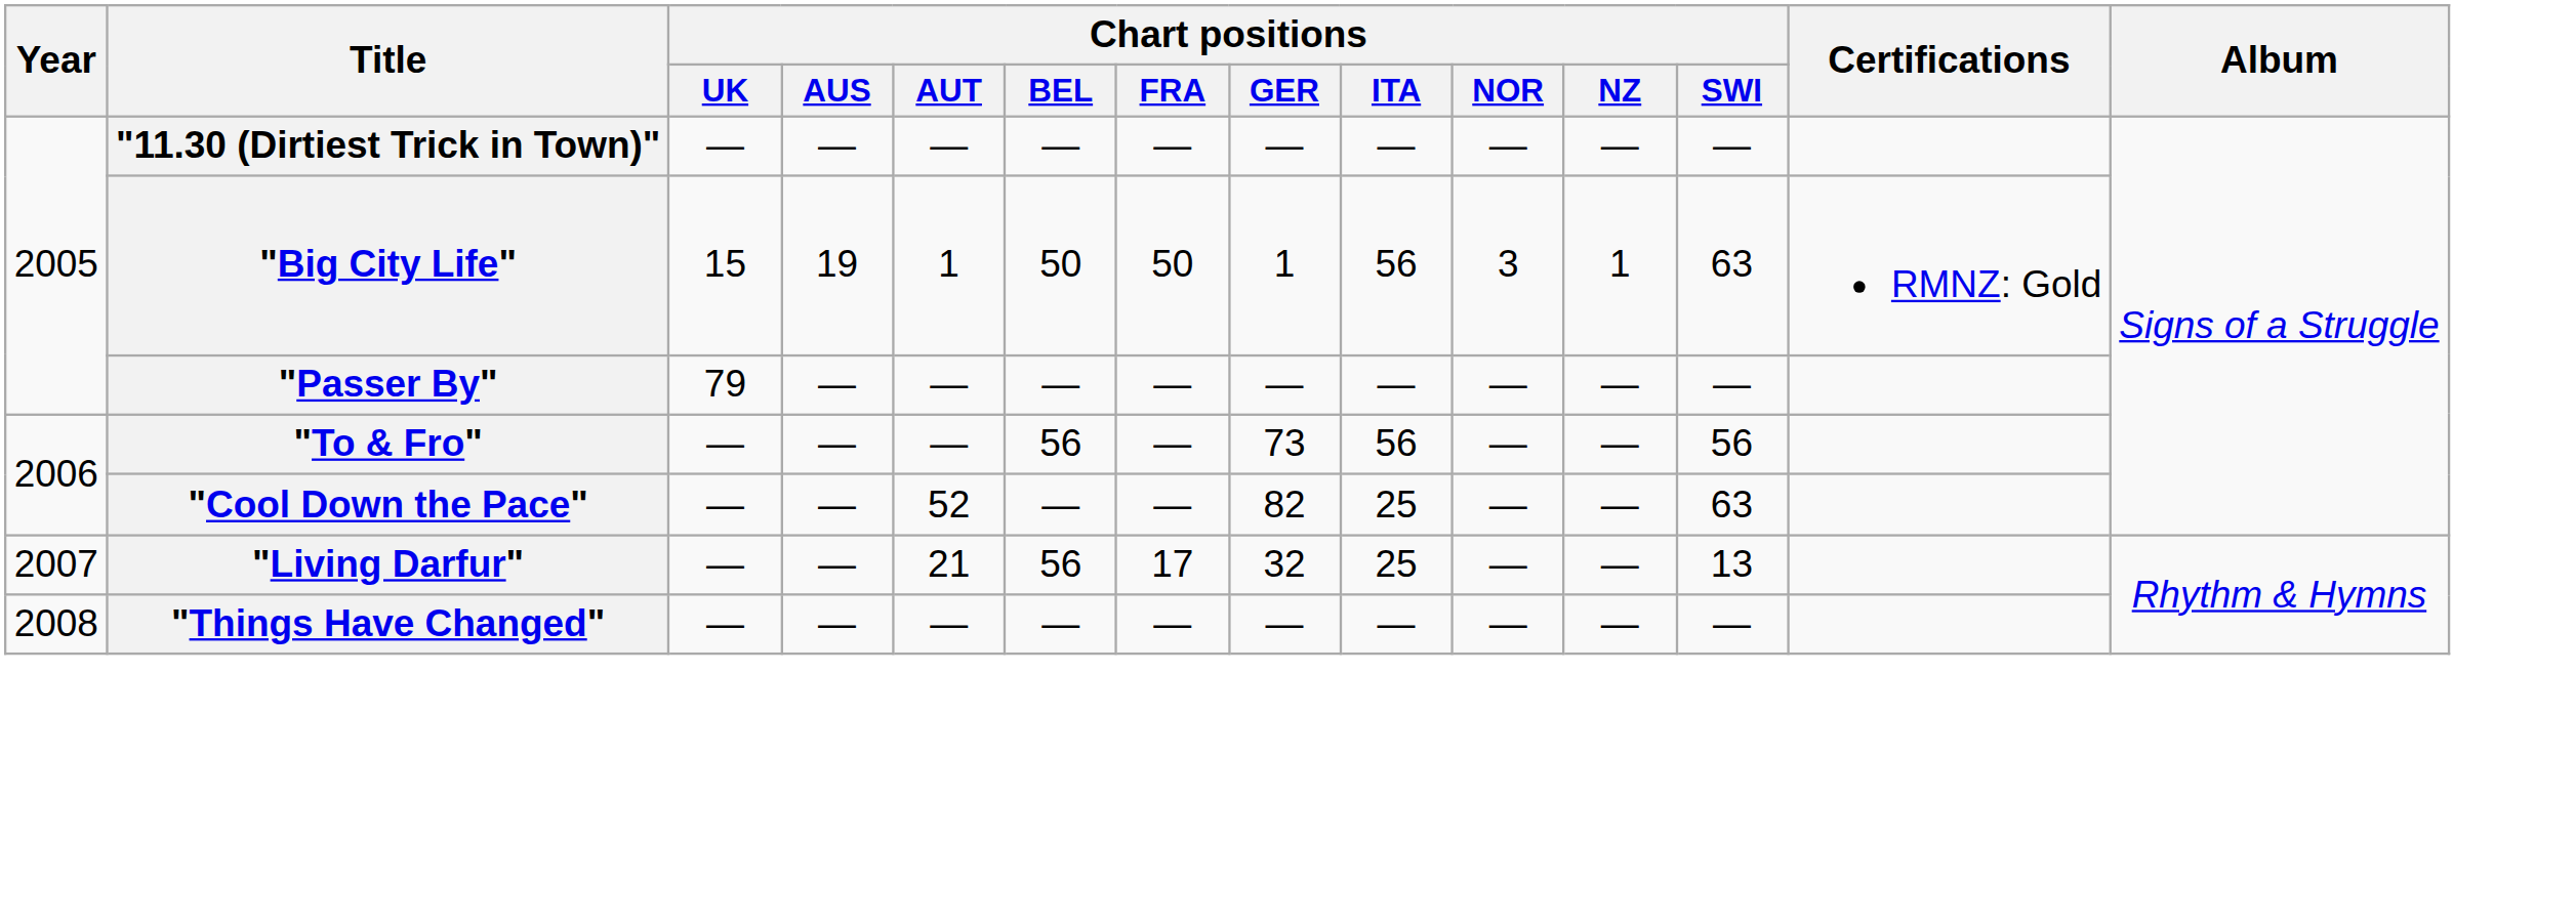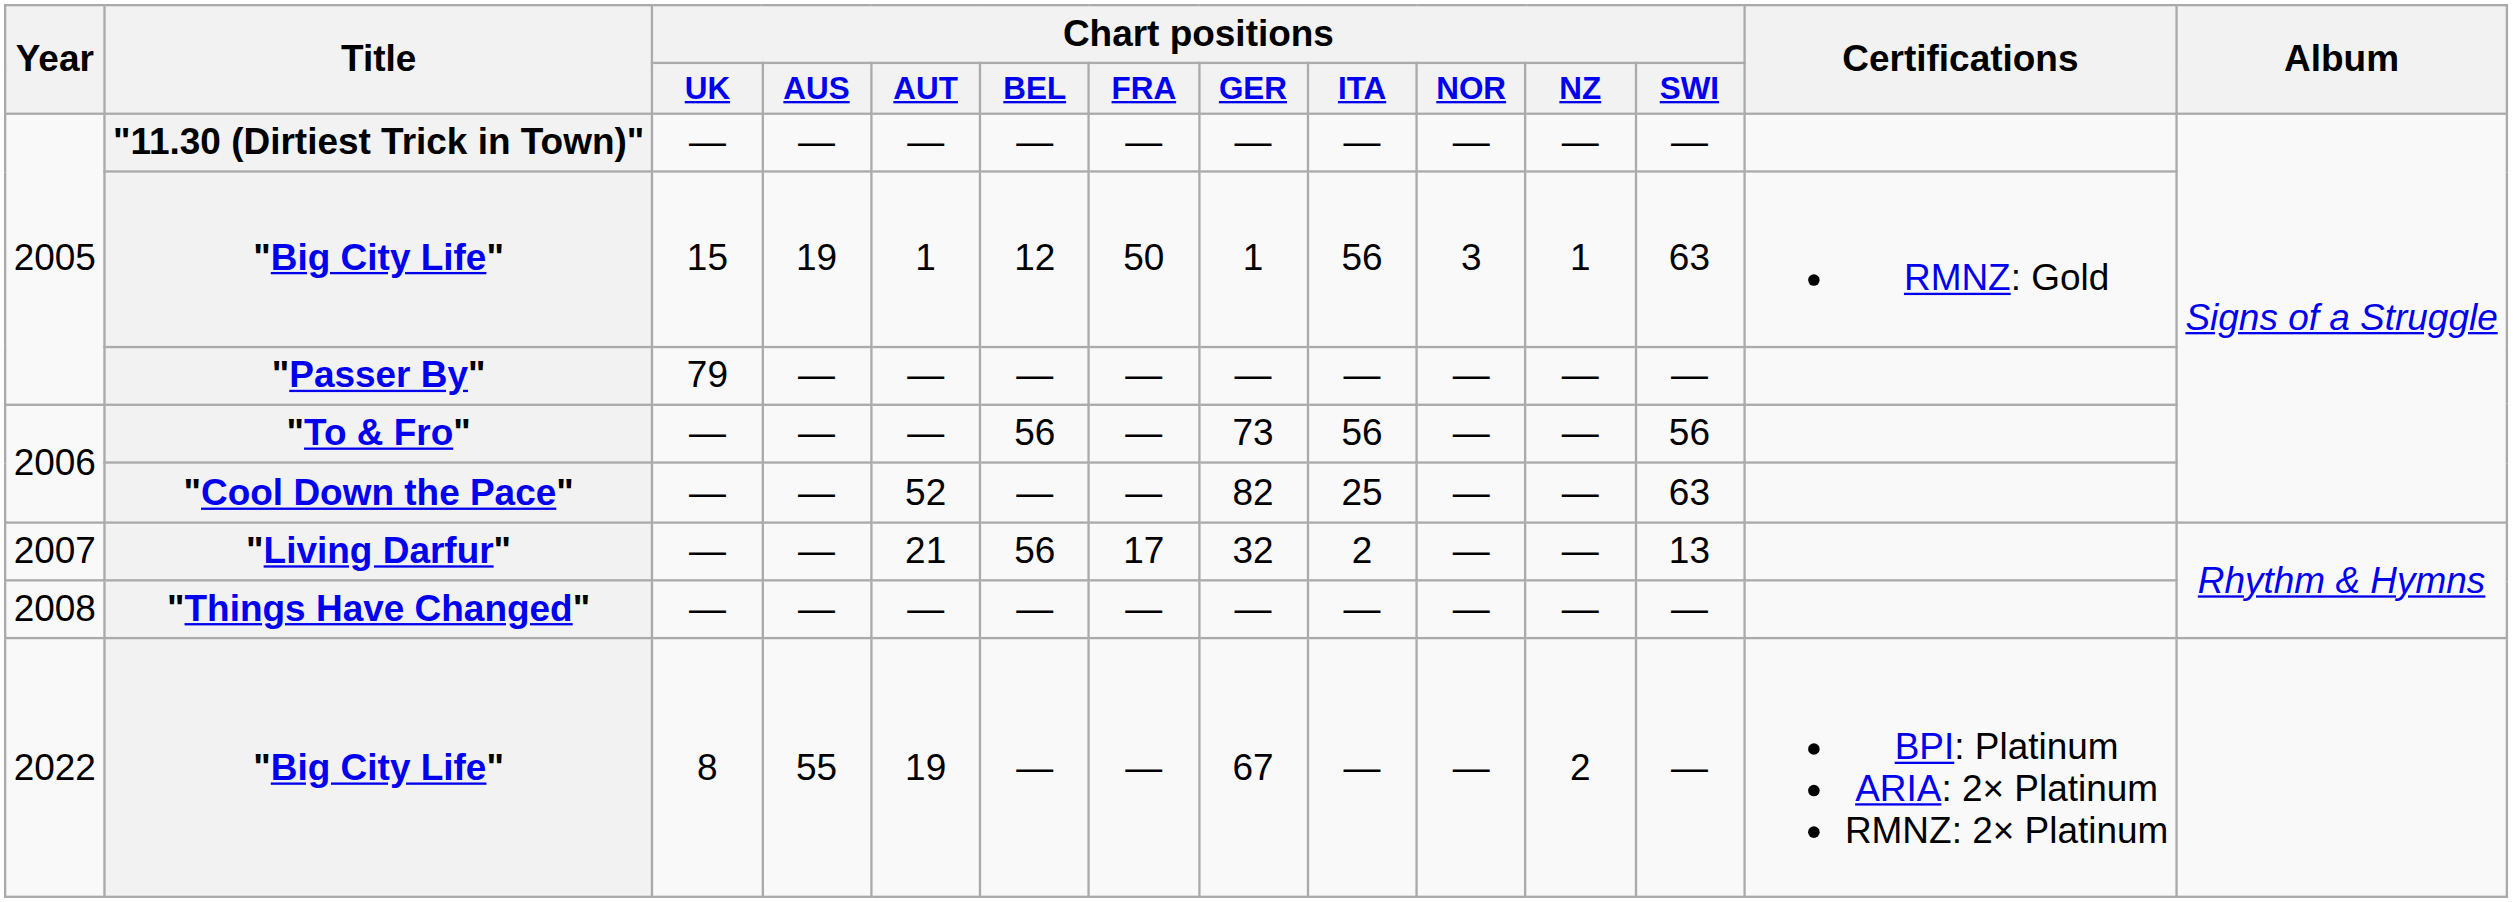2005 / "Big City Life" | Chart positions / BEL: 50 -> 12
"Living Darfur" | Chart positions / ITA: 25 -> 2
+ row: 2022 | "Big City Life" | 8 | 55 | 19 | — | — | 67 | — | — | 2 | — | BPI: Platinum ARIA: 2× Platinum RMNZ: 2× Platinum
